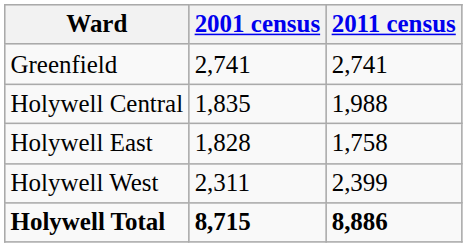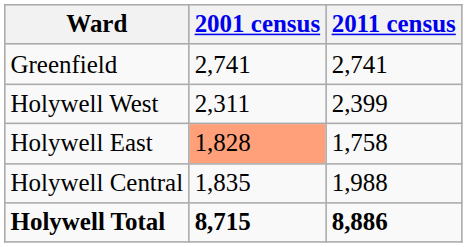rows swapped: Holywell Central <-> Holywell West
Holywell East | 2001 census: no background -> lightsalmon background
